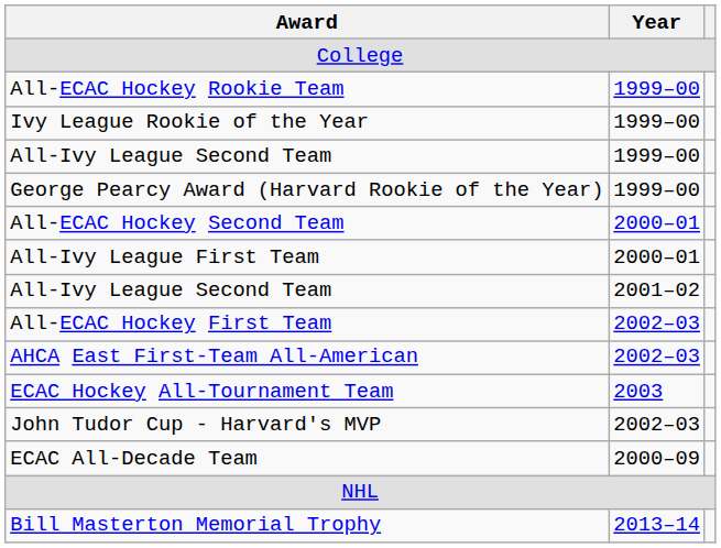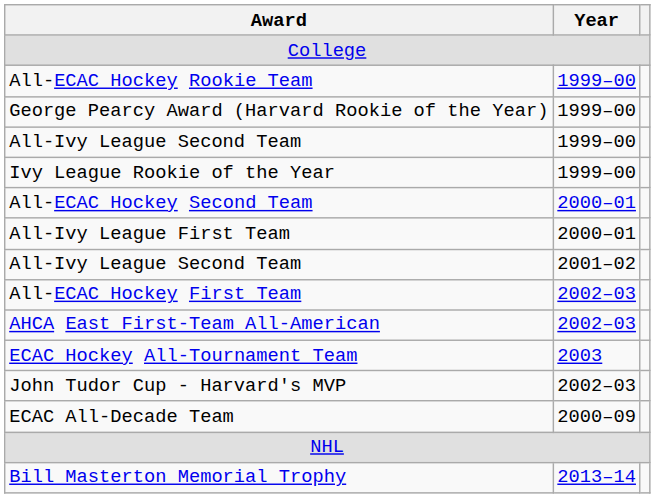rows swapped: Ivy League Rookie of the Year <-> George Pearcy Award (Harvard Rookie of the Year)
